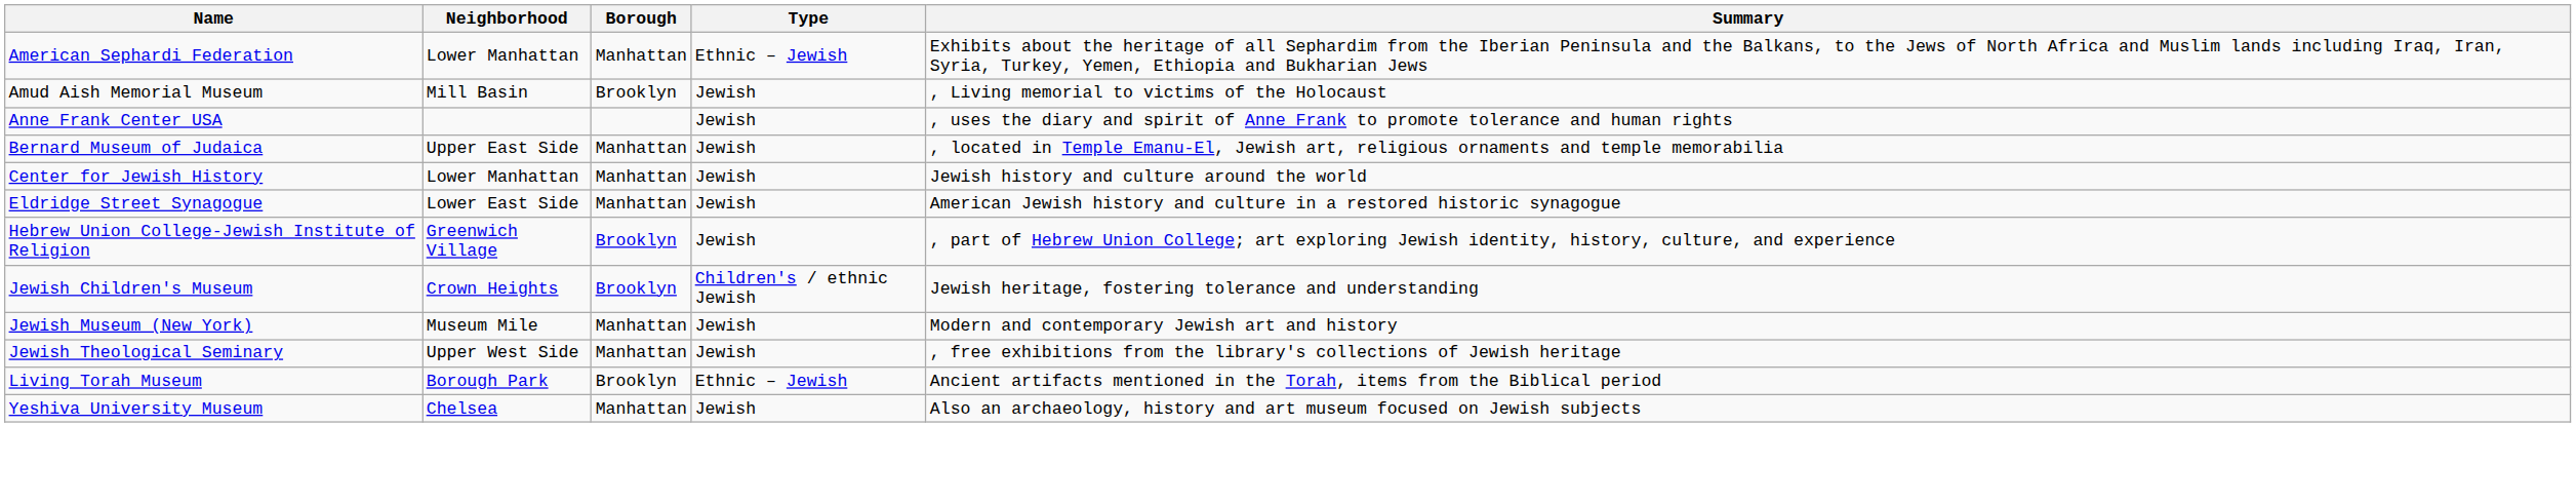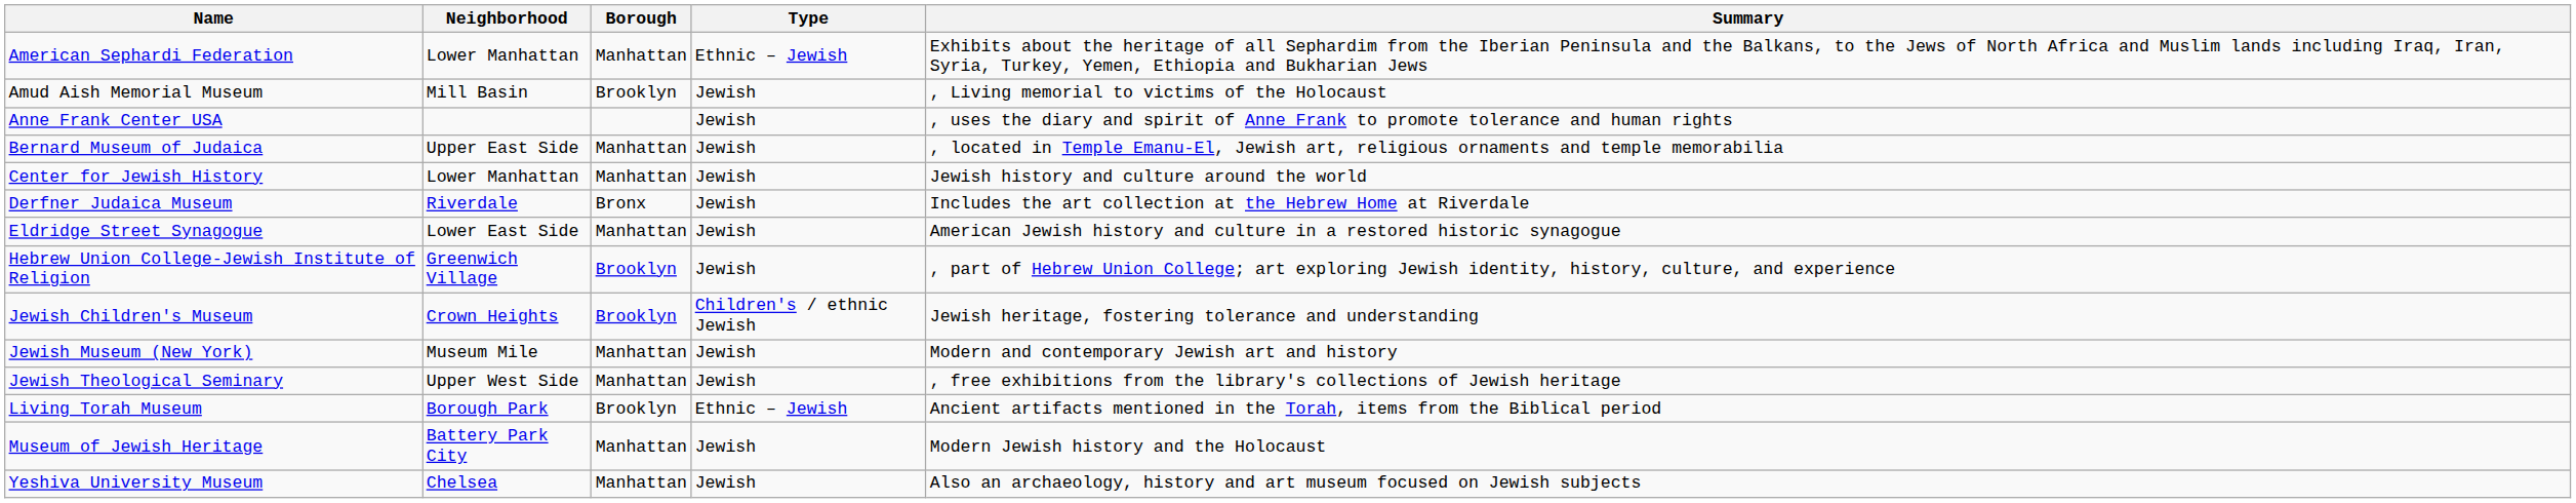+ row: Derfner Judaica Museum | Riverdale | Bronx | Jewish | Includes the art collection at the Hebrew Home at Riverdale
+ row: Museum of Jewish Heritage | Battery Park City | Manhattan | Jewish | Modern Jewish history and the Holocaust
